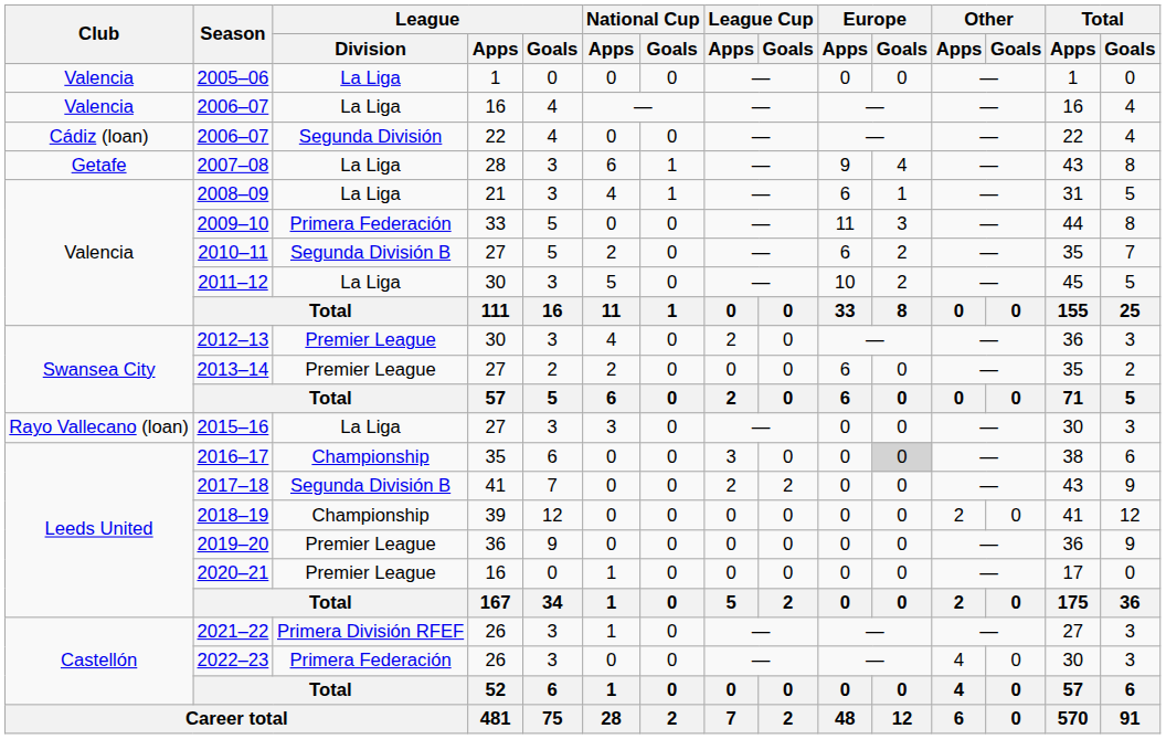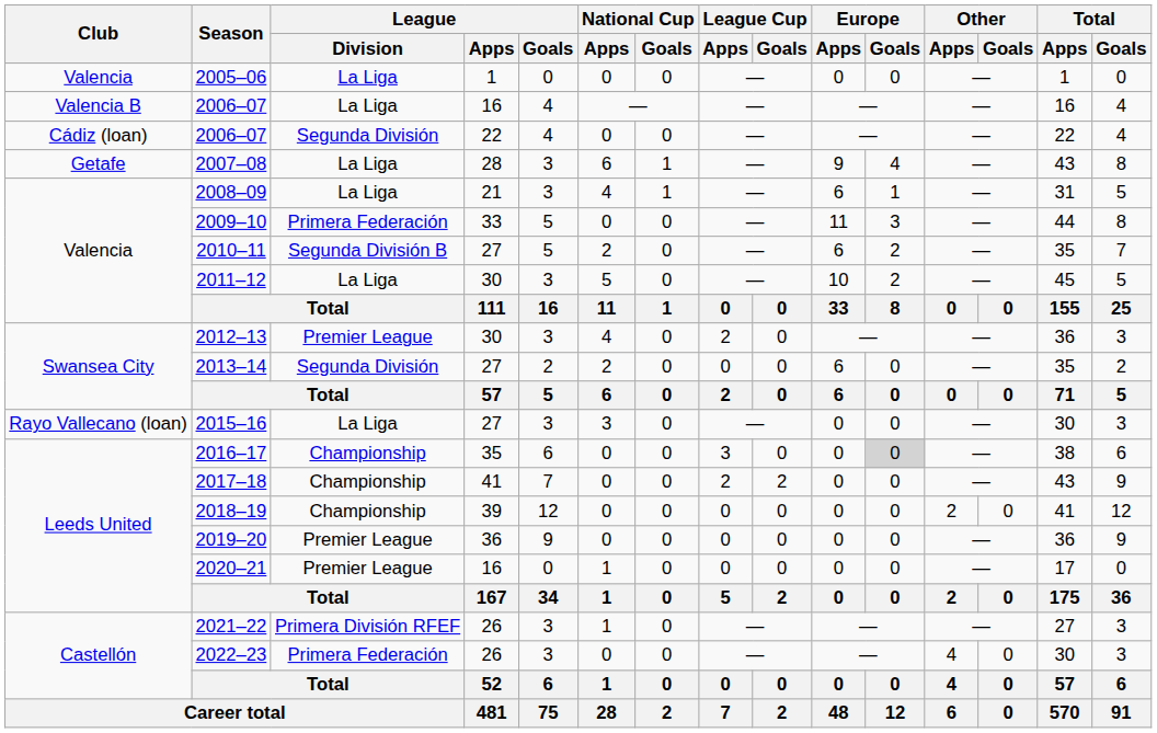2006–07 / 16 | Club: Valencia -> Valencia B
2013–14 | League / Division: Premier League -> Segunda División
2017–18 | League / Division: Segunda División B -> Championship
